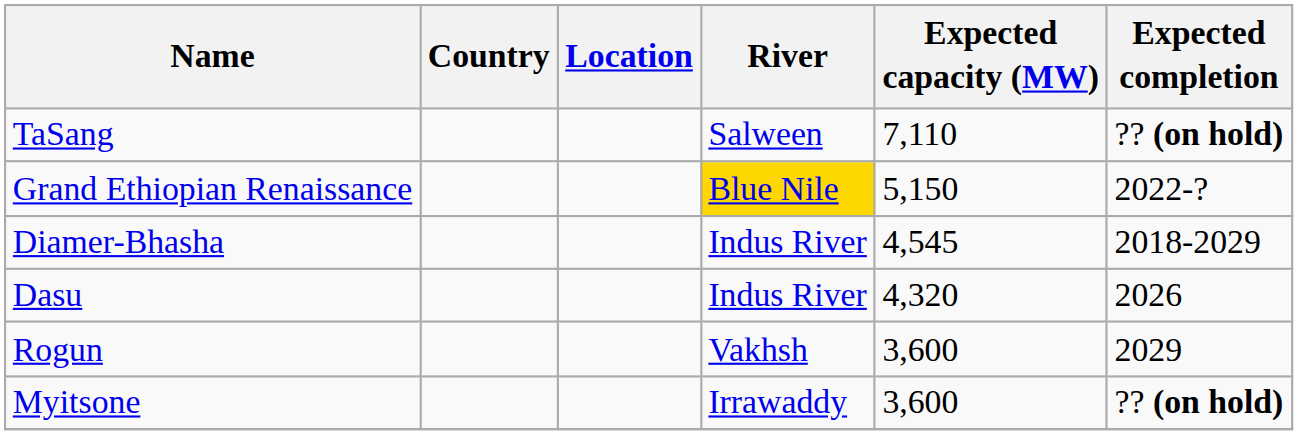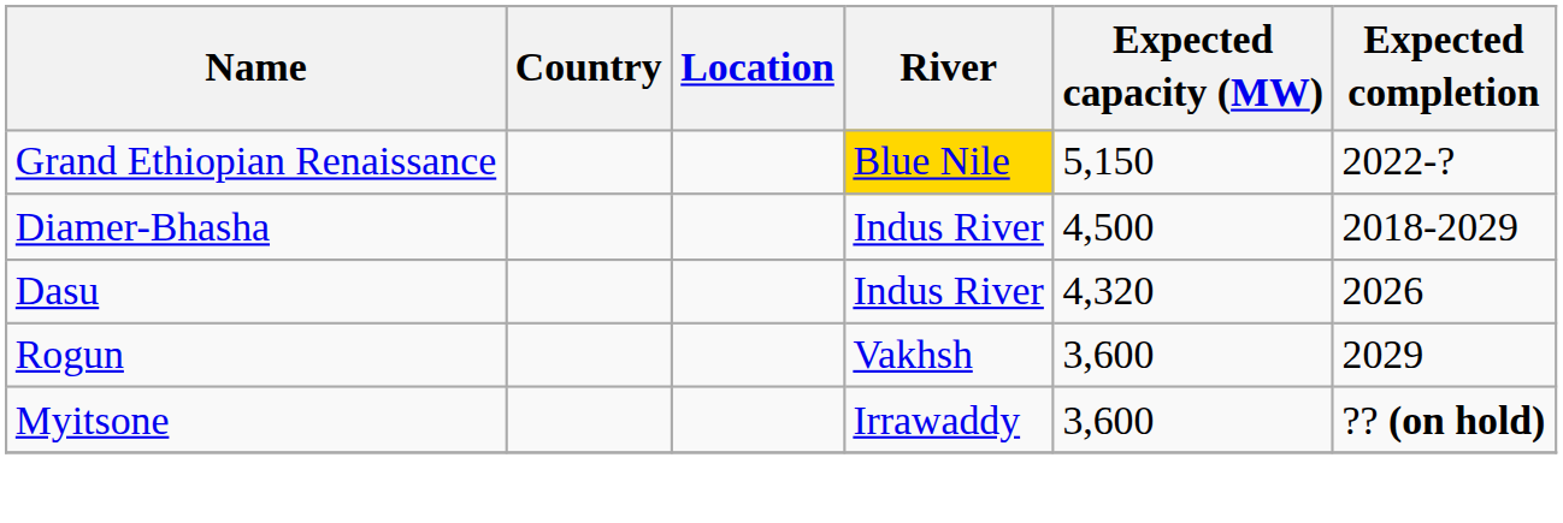- row: TaSang | Salween | 7,110 | ?? (on hold)
Diamer-Bhasha | Expected capacity (MW): 4,545 -> 4,500
